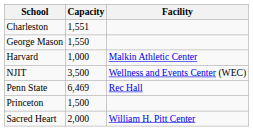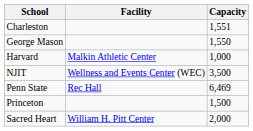columns swapped: Facility <-> Capacity
